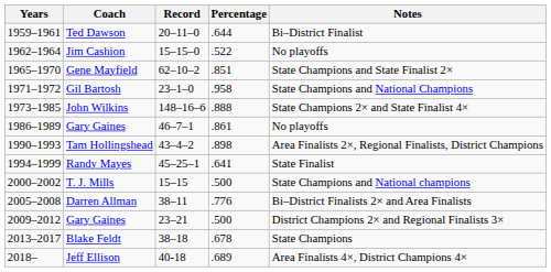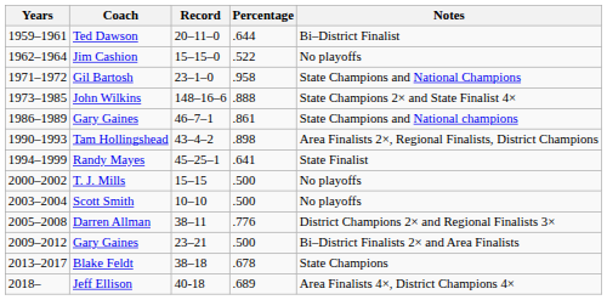- row: 1965–1970 | Gene Mayfield | 62–10–2 | .851 | State Champions and State Finalist 2×
1986–1989 / Gary Gaines | Notes: No playoffs -> State Champions and National champions
T. J. Mills | Notes: State Champions and National champions -> No playoffs
+ row: 2003–2004 | Scott Smith | 10–10 | .500 | No playoffs
Darren Allman | Notes: Bi–District Finalists 2× and Area Finalists -> District Champions 2× and Regional Finalists 3×
2009–2012 / Gary Gaines | Notes: District Champions 2× and Regional Finalists 3× -> Bi–District Finalists 2× and Area Finalists
